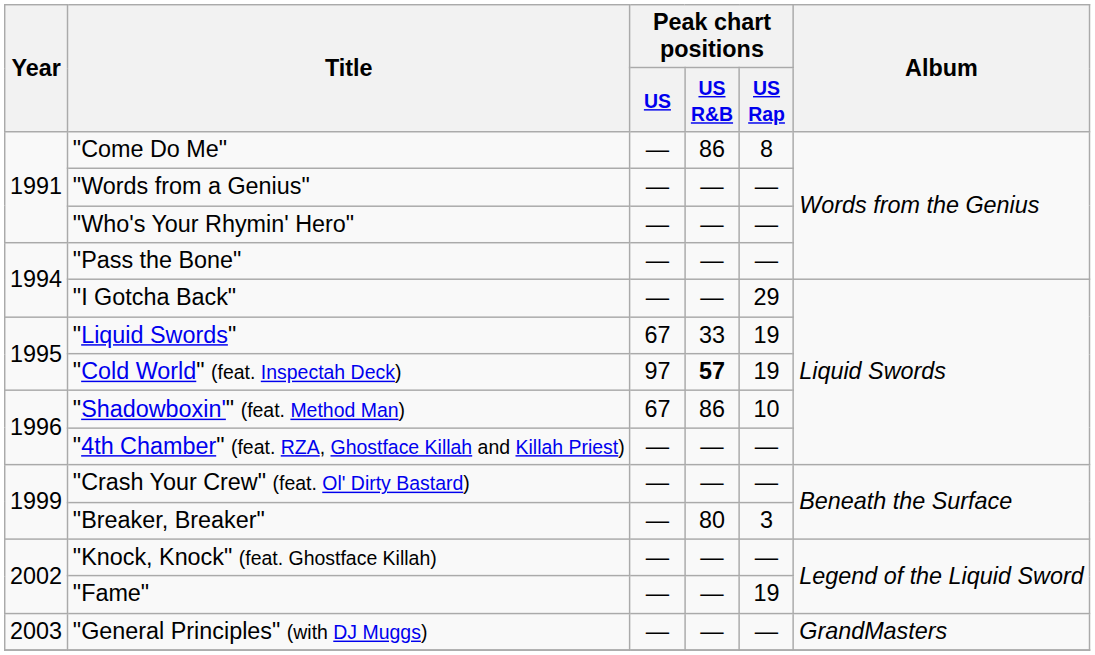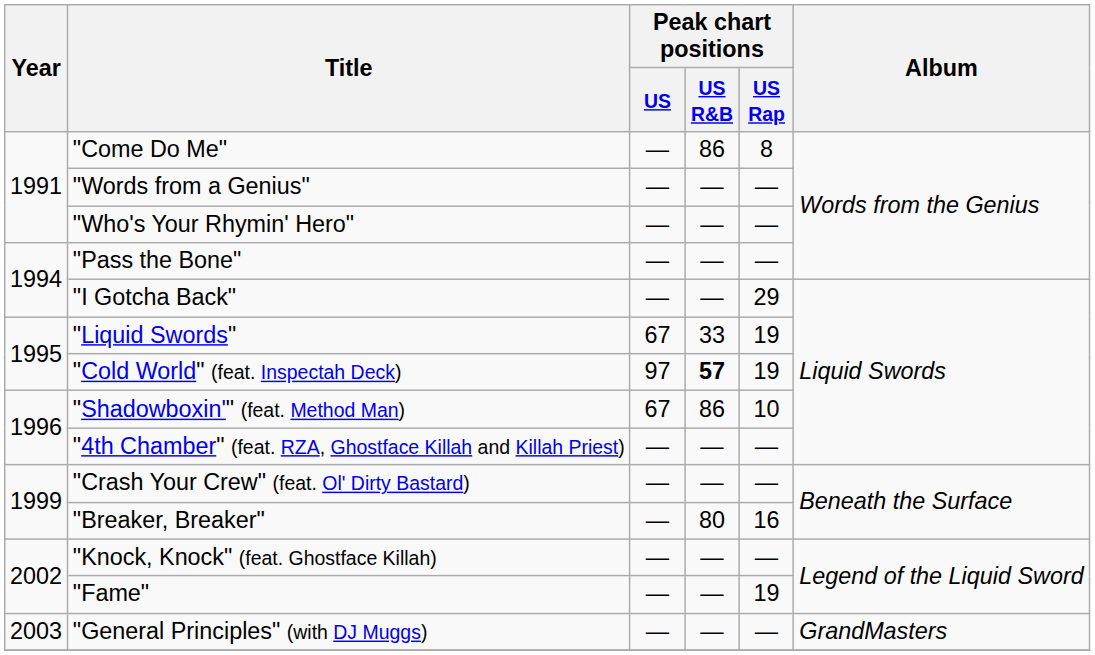"Breaker, Breaker" | Peak chart positions / US Rap: 3 -> 16
